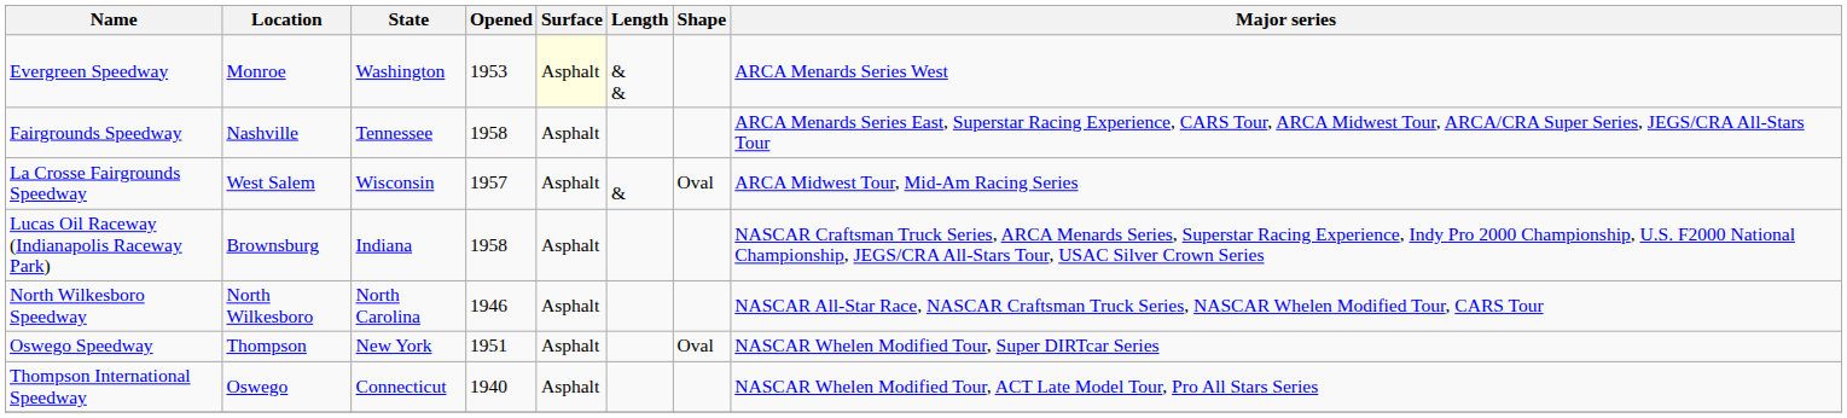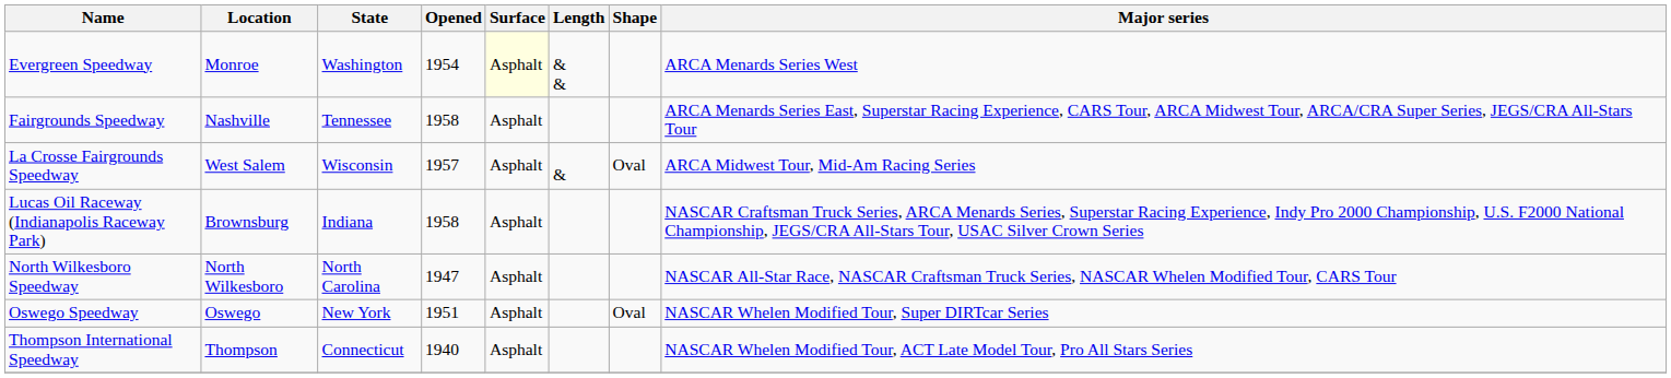Evergreen Speedway | Opened: 1953 -> 1954
North Wilkesboro Speedway | Opened: 1946 -> 1947
Oswego Speedway | Location: Thompson -> Oswego
Thompson International Speedway | Location: Oswego -> Thompson
